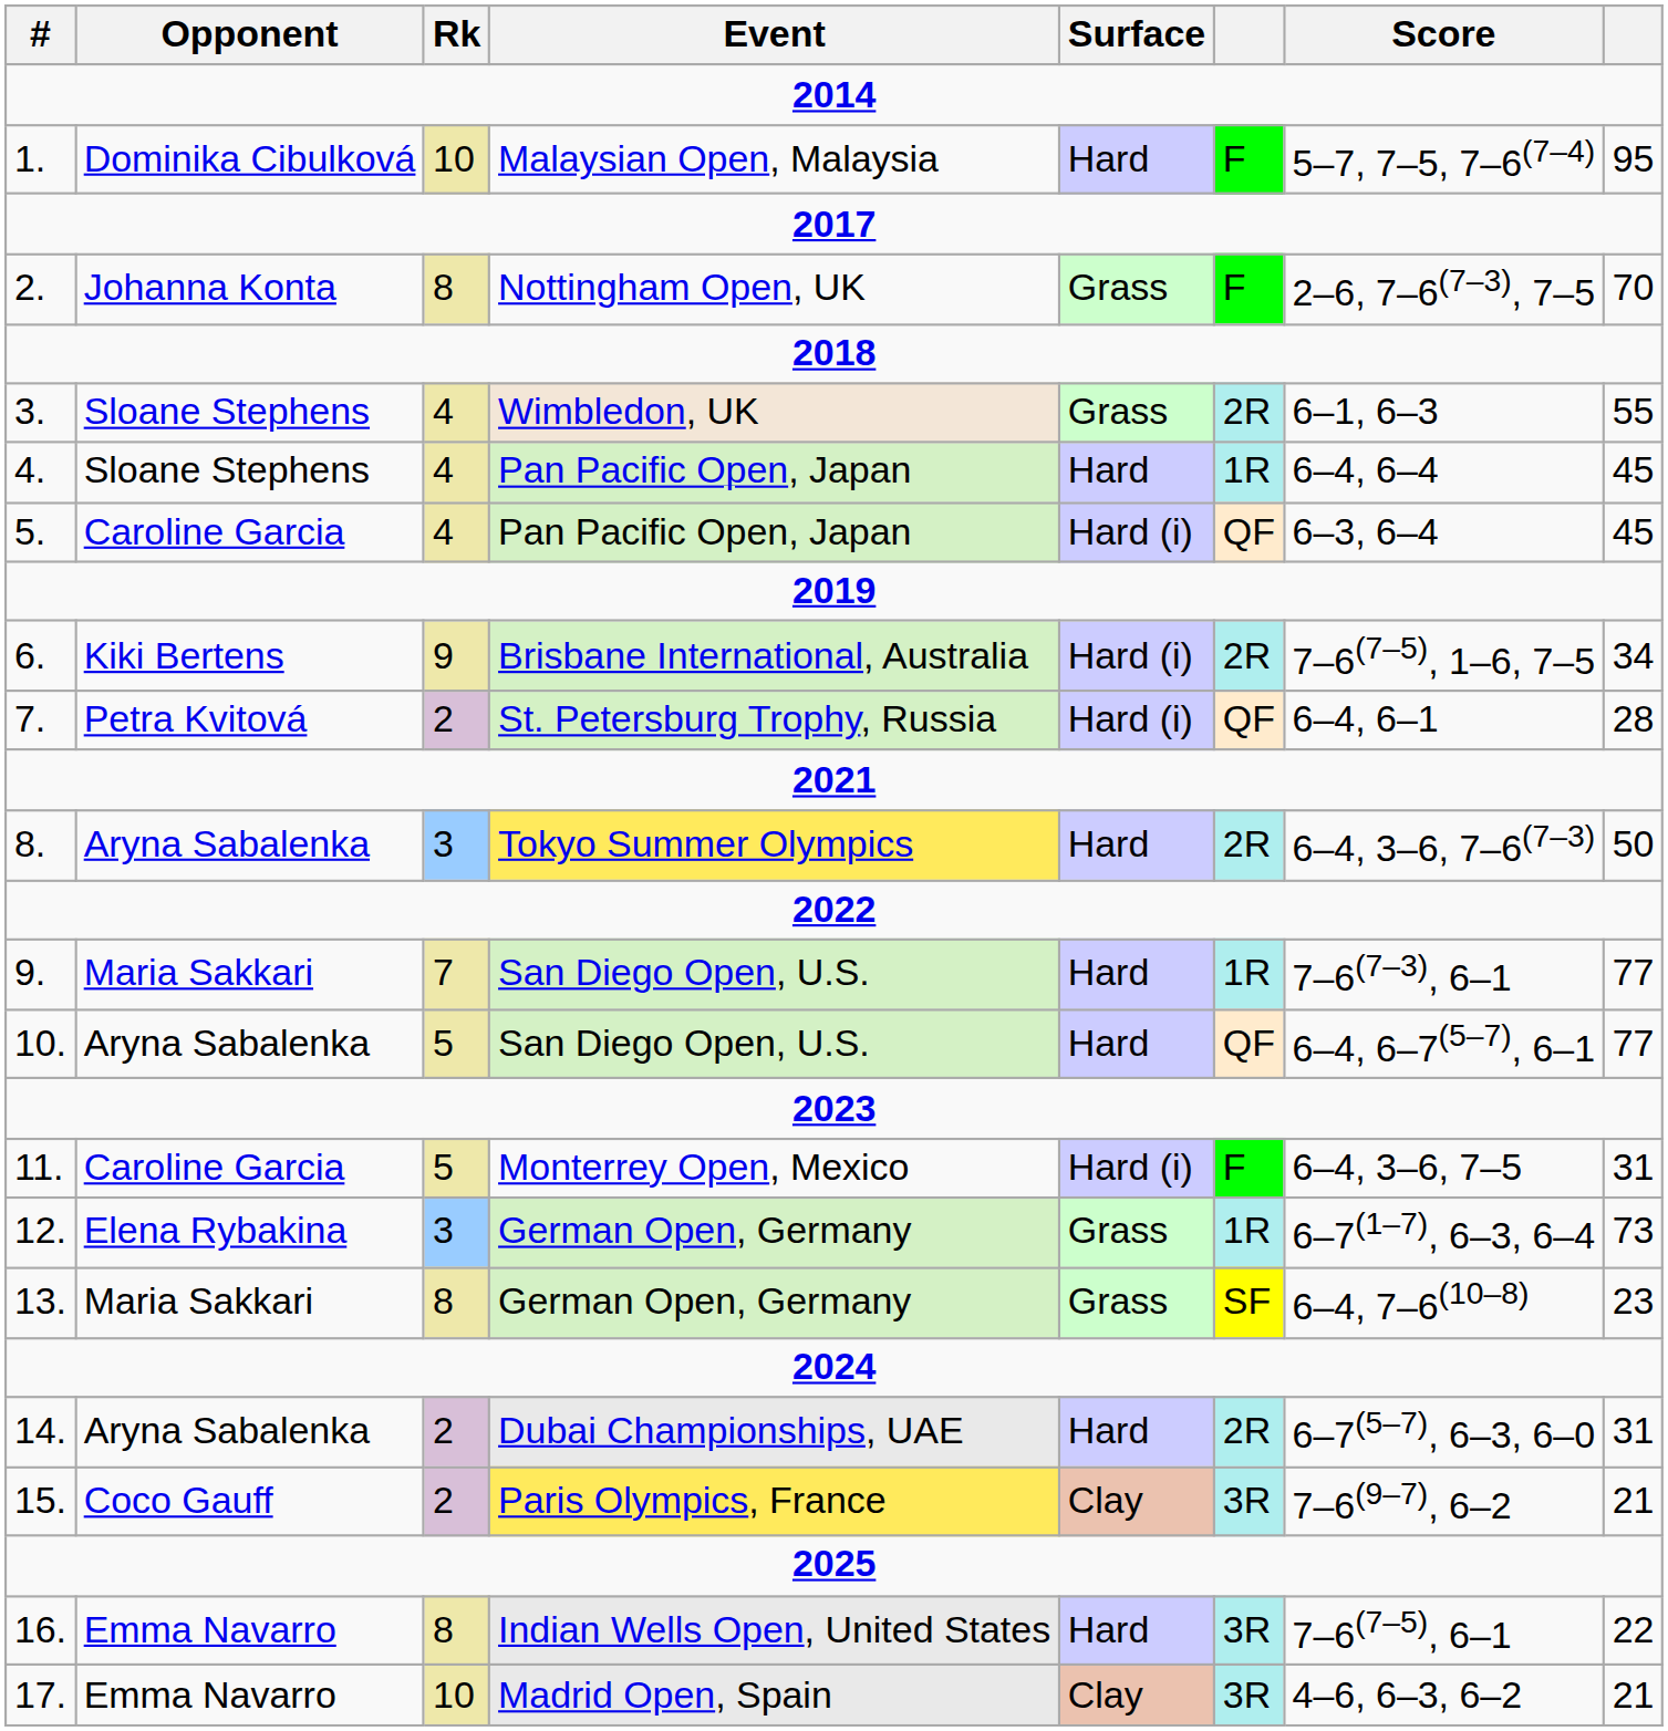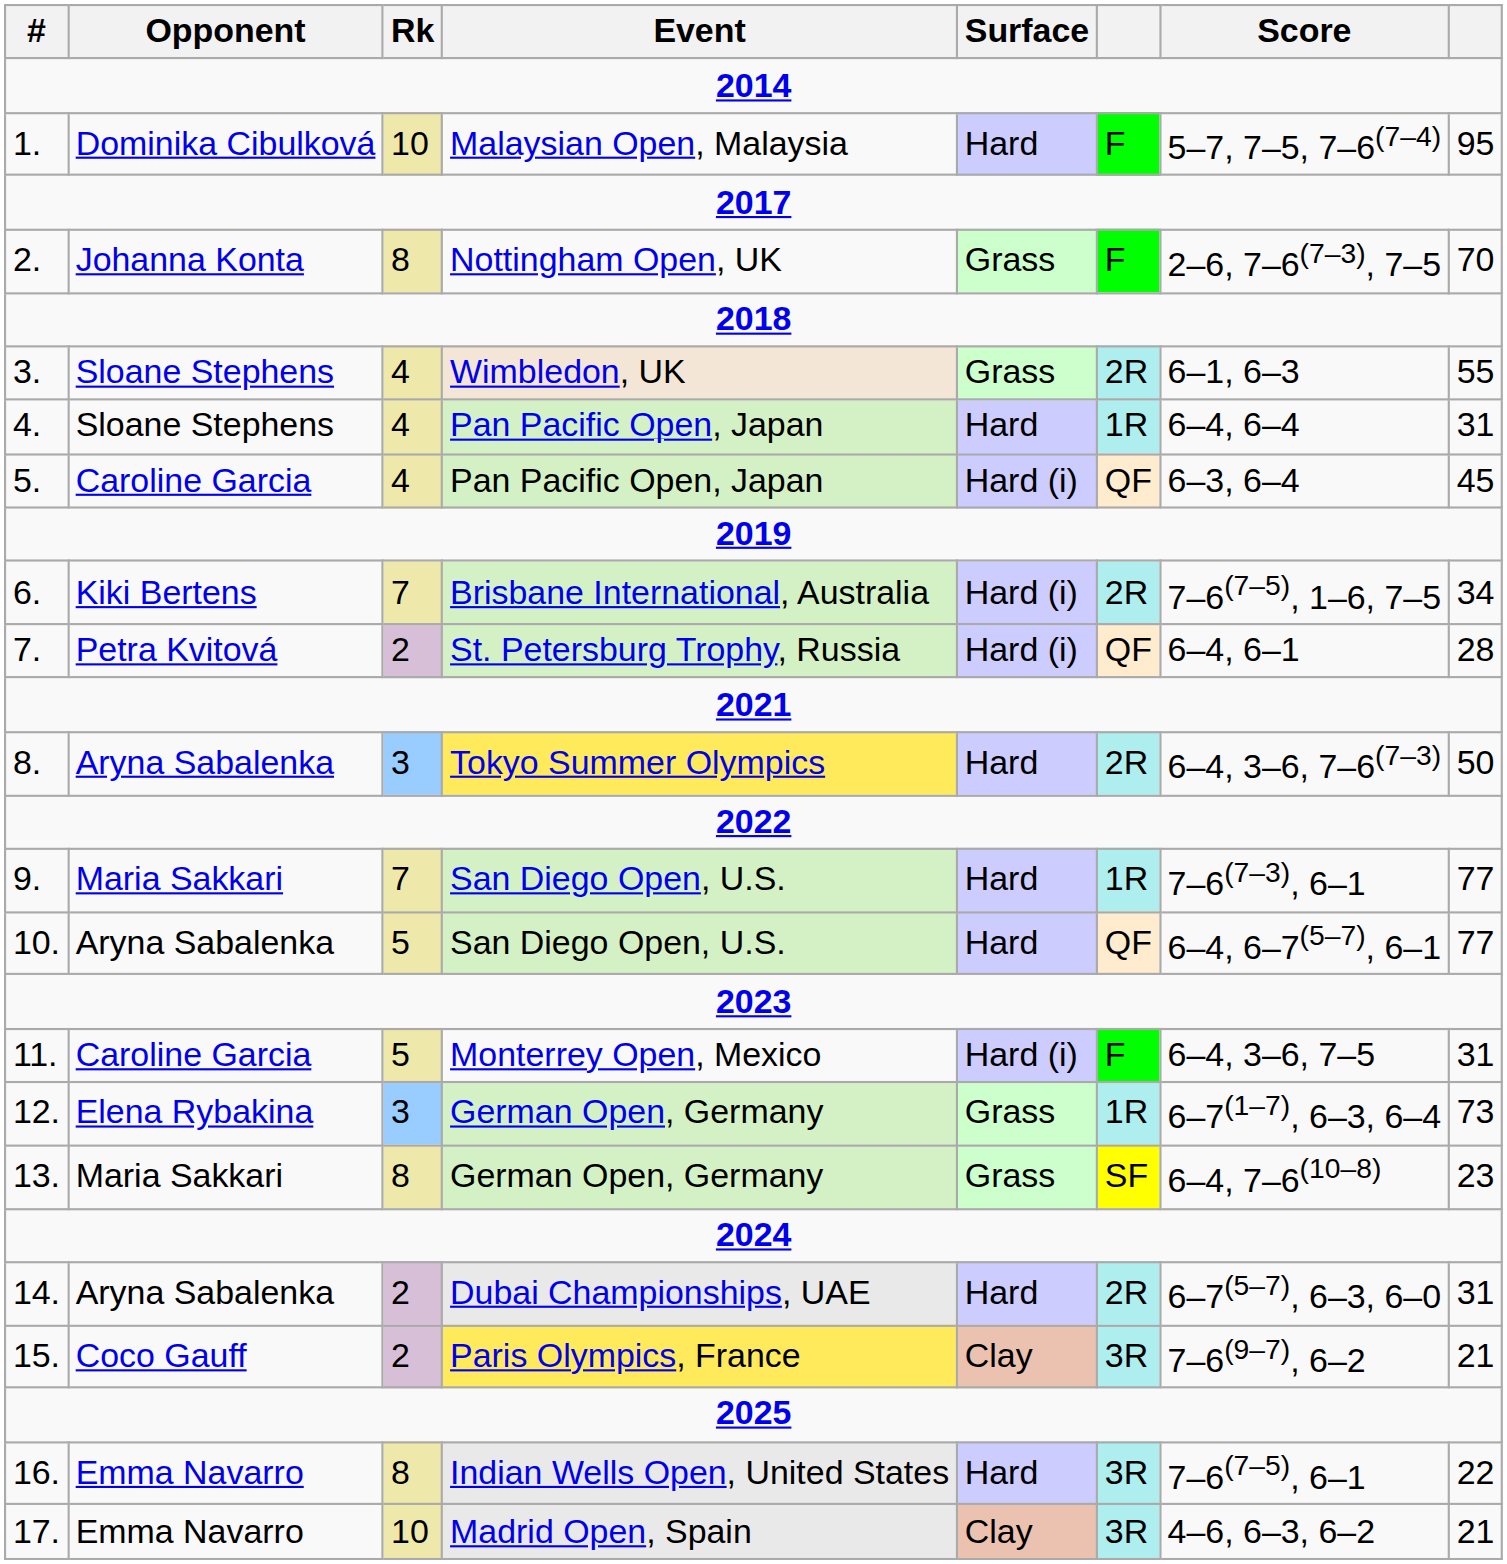4. | column 8: 45 -> 31
6. | Rk: 9 -> 7
